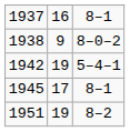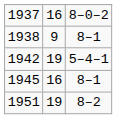1937 | column 3: 8–1 -> 8–0–2
1938 | column 3: 8–0–2 -> 8–1
1945 | column 2: 17 -> 16
